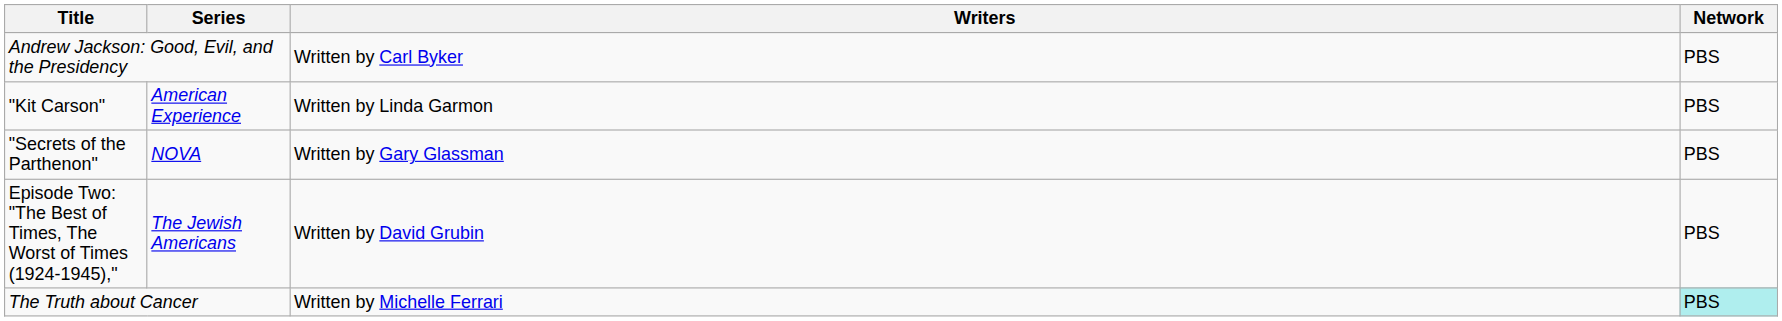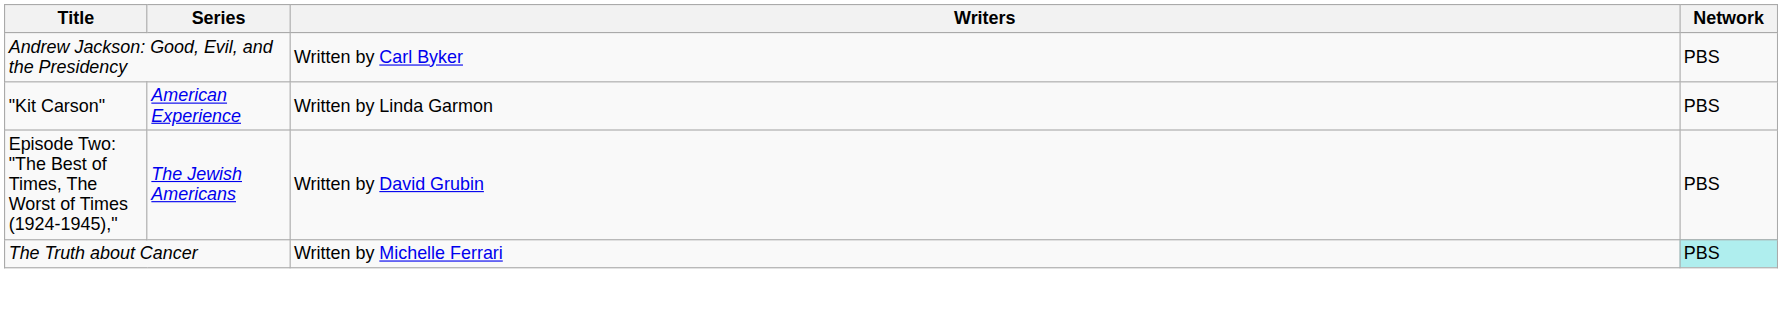- row: "Secrets of the Parthenon" | NOVA | Written by Gary Glassman | PBS
